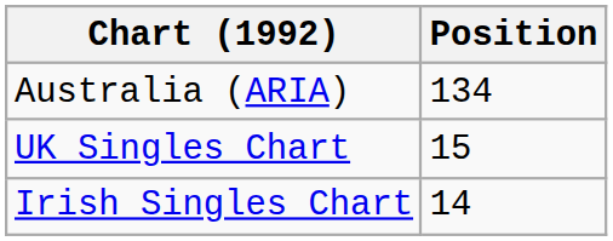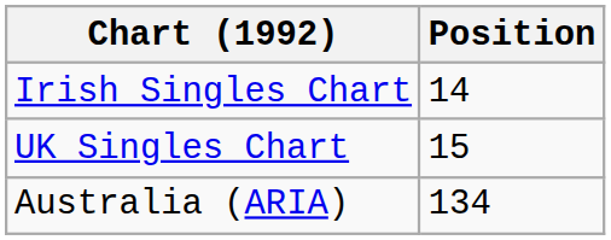rows swapped: Australia (ARIA) <-> Irish Singles Chart
